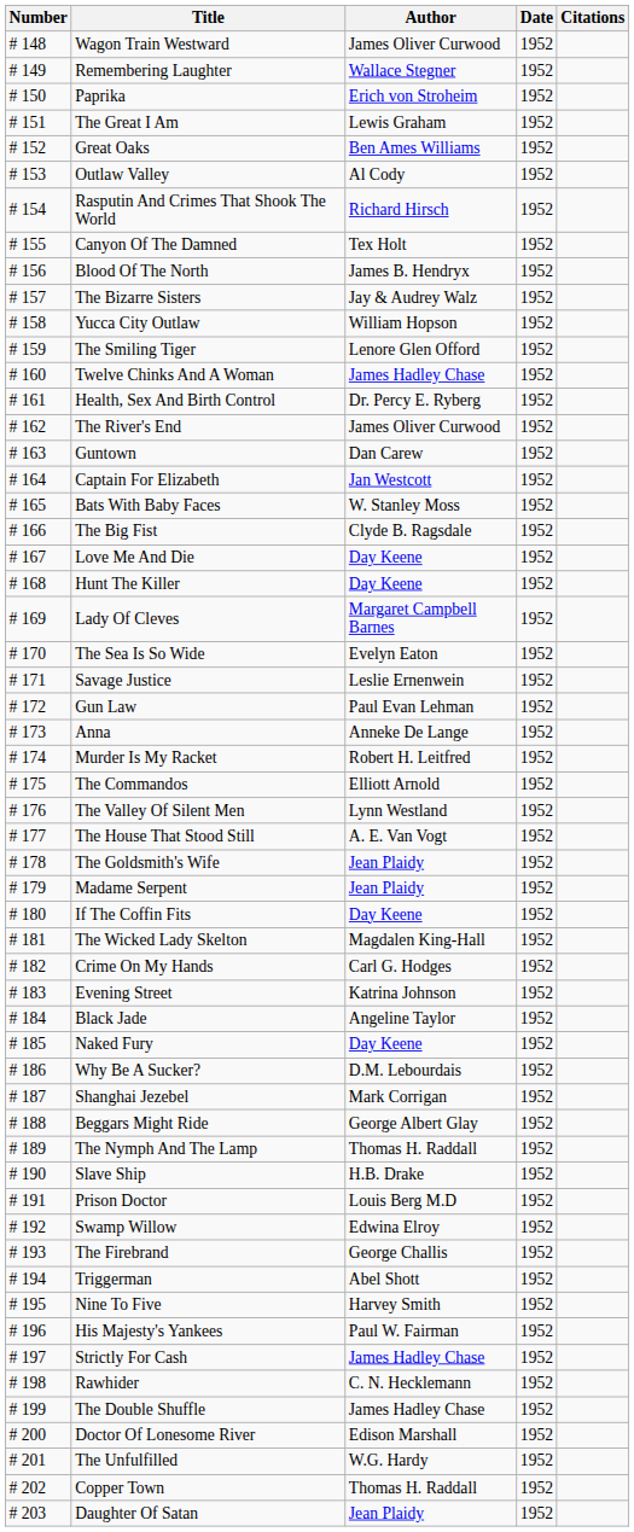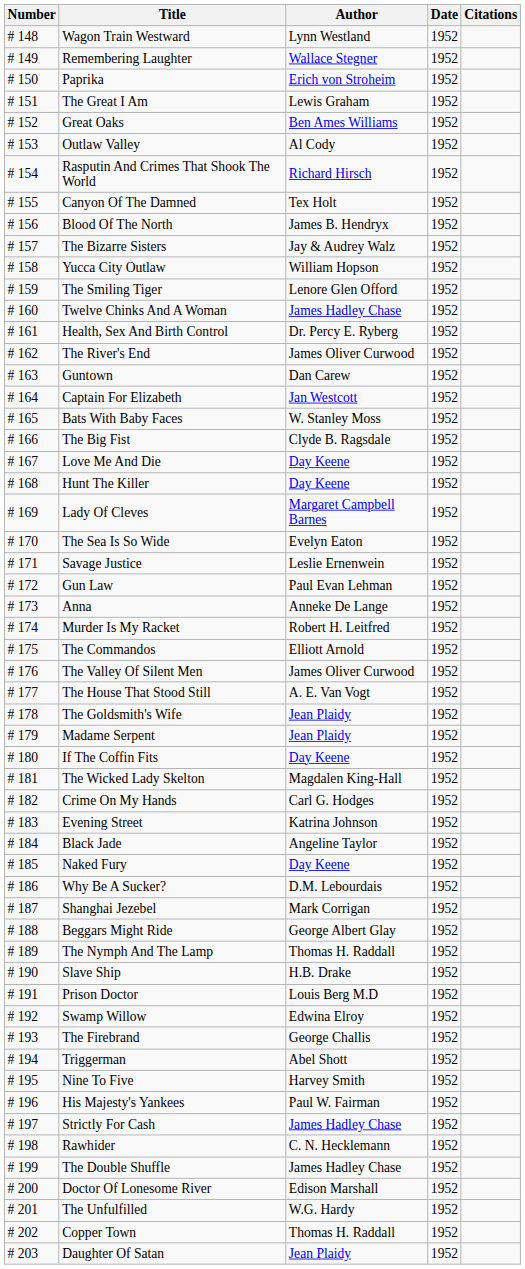Wagon Train Westward | Author: James Oliver Curwood -> Lynn Westland
The Valley Of Silent Men | Author: Lynn Westland -> James Oliver Curwood
